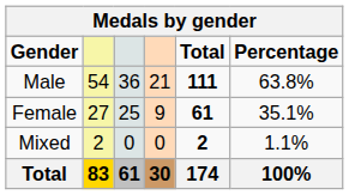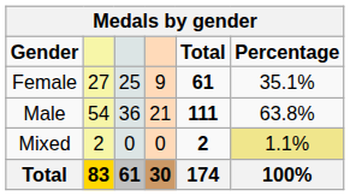rows swapped: Male <-> Female
Mixed | Percentage: no background -> khaki background
